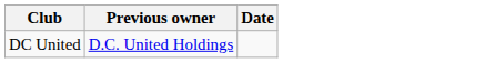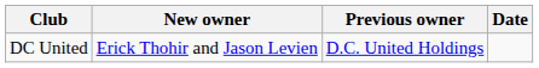+ column: New owner | Erick Thohir and Jason Levien
